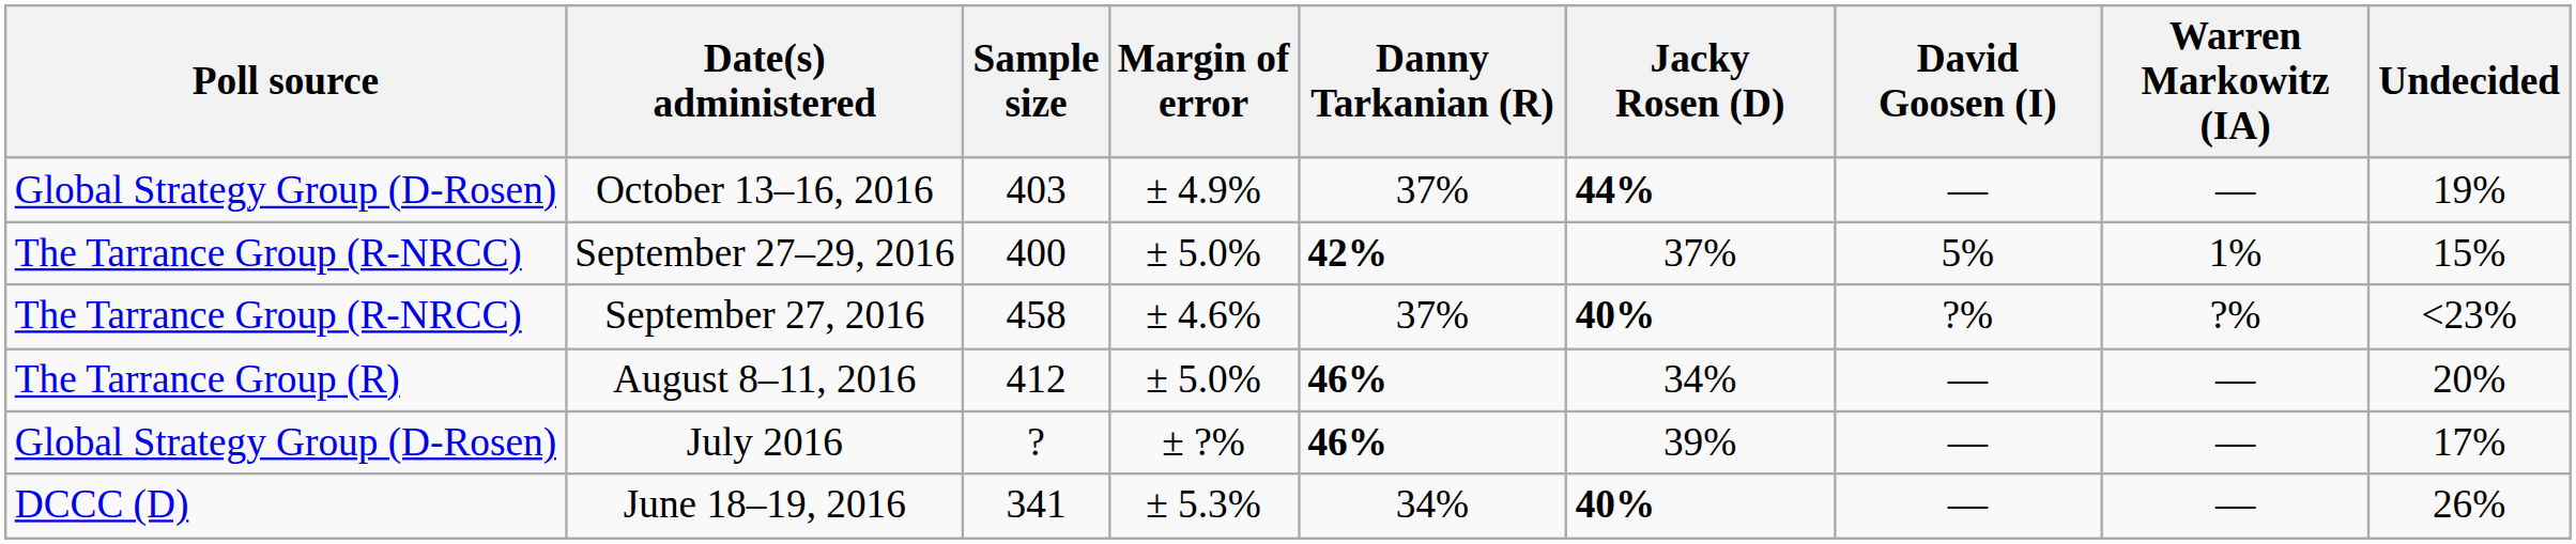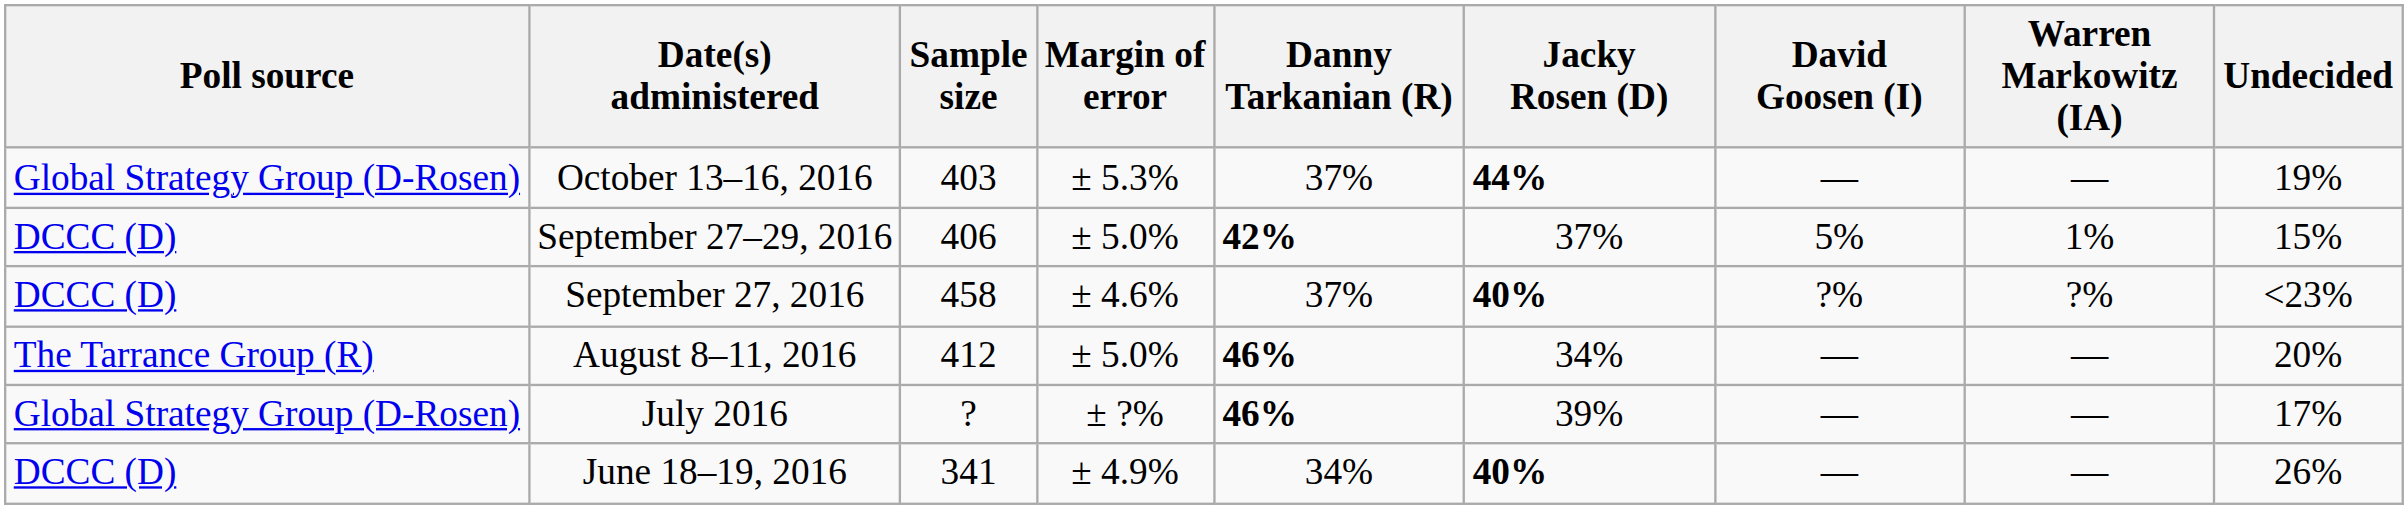October 13–16, 2016 | Margin of error: ± 4.9% -> ± 5.3%
September 27–29, 2016 | Poll source: The Tarrance Group (R-NRCC) -> DCCC (D)
September 27–29, 2016 | Sample size: 400 -> 406
September 27, 2016 | Poll source: The Tarrance Group (R-NRCC) -> DCCC (D)
June 18–19, 2016 | Margin of error: ± 5.3% -> ± 4.9%
